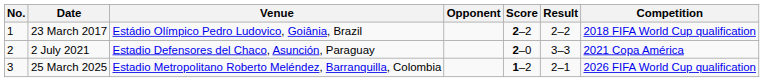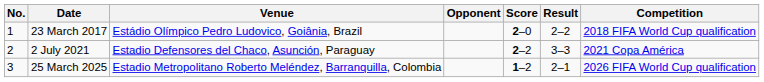23 March 2017 | Score: 2–2 -> 2–0
2 July 2021 | Score: 2–0 -> 2–2
